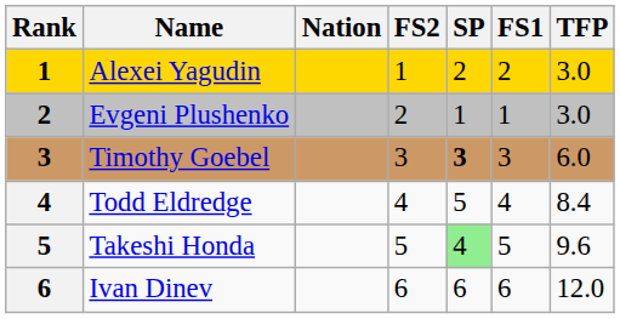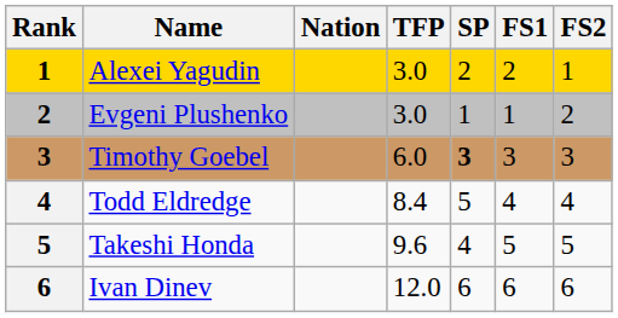columns swapped: TFP <-> FS2
Takeshi Honda | SP: lightgreen background -> no background
